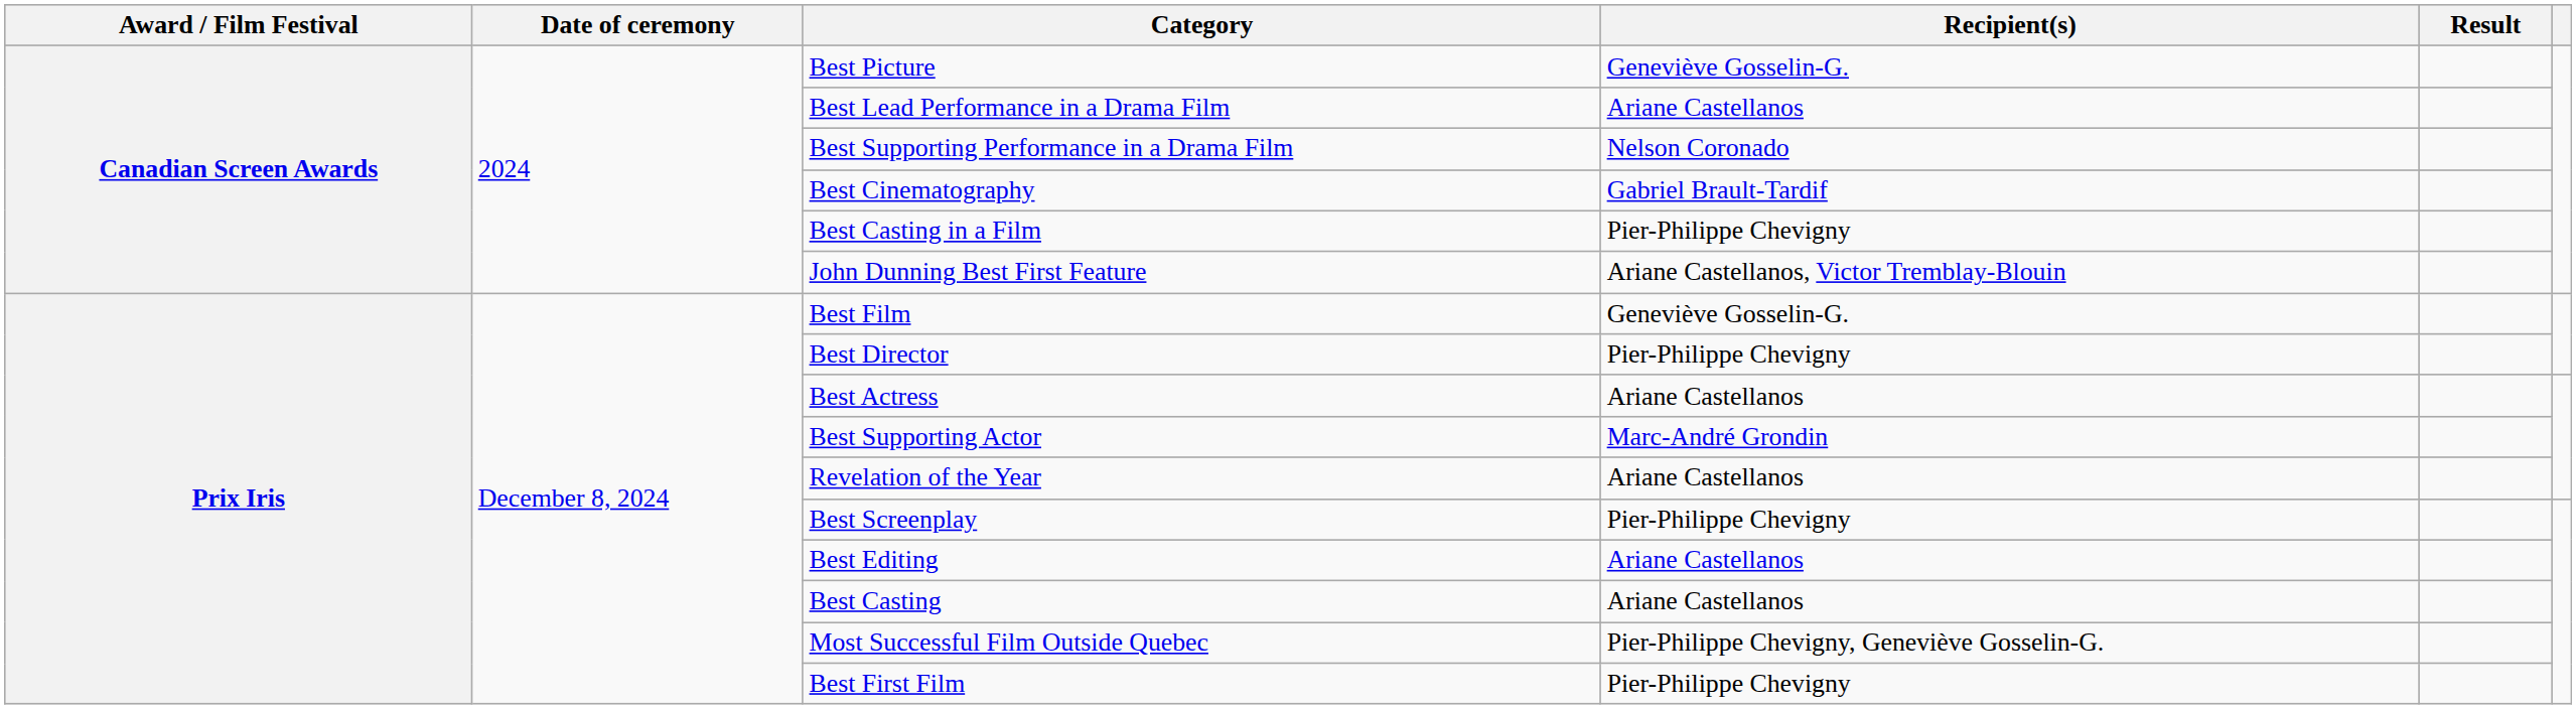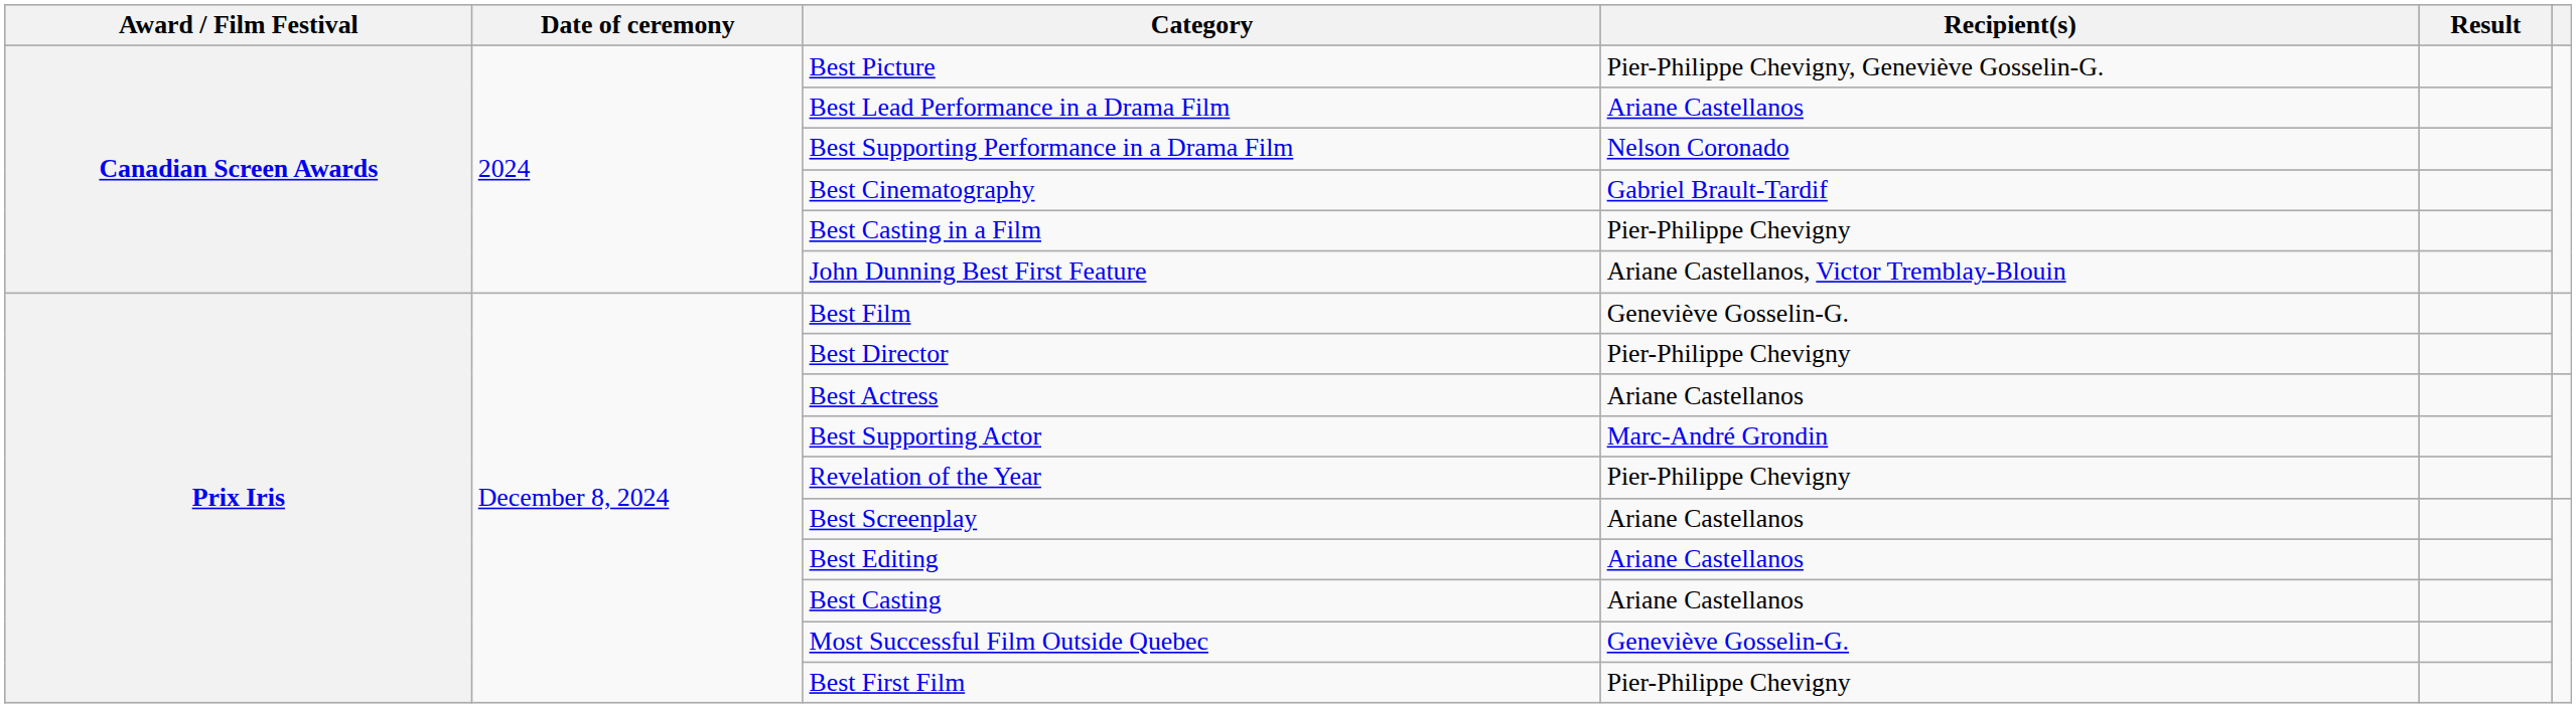Best Picture | Recipient(s): Geneviève Gosselin-G. -> Pier-Philippe Chevigny, Geneviève Gosselin-G.
Revelation of the Year | Recipient(s): Ariane Castellanos -> Pier-Philippe Chevigny
Best Screenplay | Recipient(s): Pier-Philippe Chevigny -> Ariane Castellanos
Most Successful Film Outside Quebec | Recipient(s): Pier-Philippe Chevigny, Geneviève Gosselin-G. -> Geneviève Gosselin-G.
